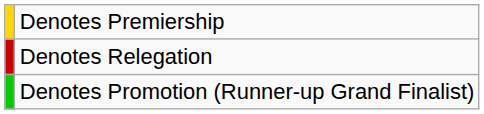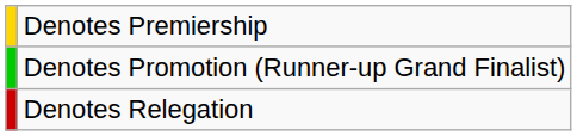rows swapped: Denotes Promotion (Runner-up Grand Finalist) <-> Denotes Relegation
